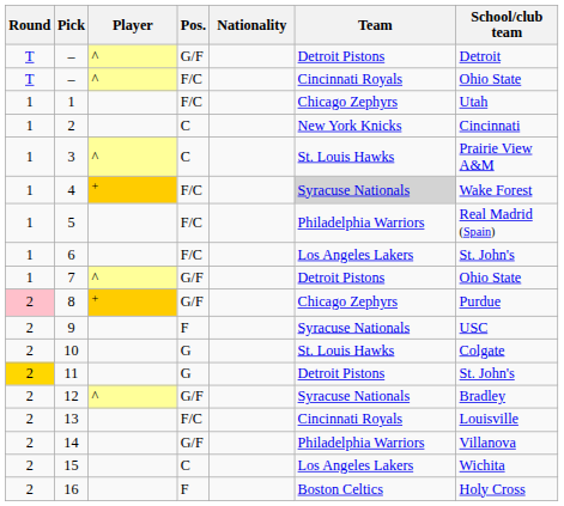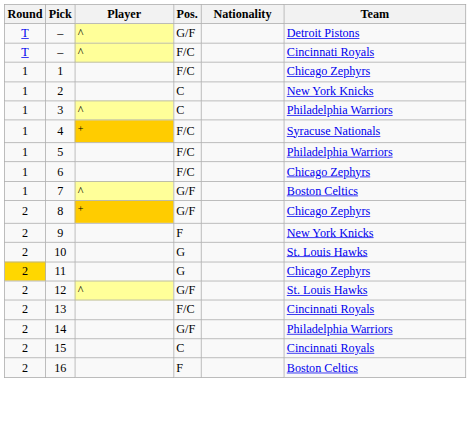- column: School/club team | Detroit | Ohio State | Utah | Cincinnati | Prairie View A&M | Wake Forest | Real Madrid (Spain) | St. John's | Ohio State | Purdue | USC | Colgate | St. John's | Bradley | Louisville | Villanova | Wichita | Holy Cross
3 | Team: St. Louis Hawks -> Philadelphia Warriors
4 | Team: lightgrey background -> no background
6 | Team: Los Angeles Lakers -> Chicago Zephyrs
7 | Team: Detroit Pistons -> Boston Celtics
8 | Round: pink background -> no background
9 | Team: Syracuse Nationals -> New York Knicks
11 | Team: Detroit Pistons -> Chicago Zephyrs
12 | Team: Syracuse Nationals -> St. Louis Hawks
15 | Team: Los Angeles Lakers -> Cincinnati Royals
